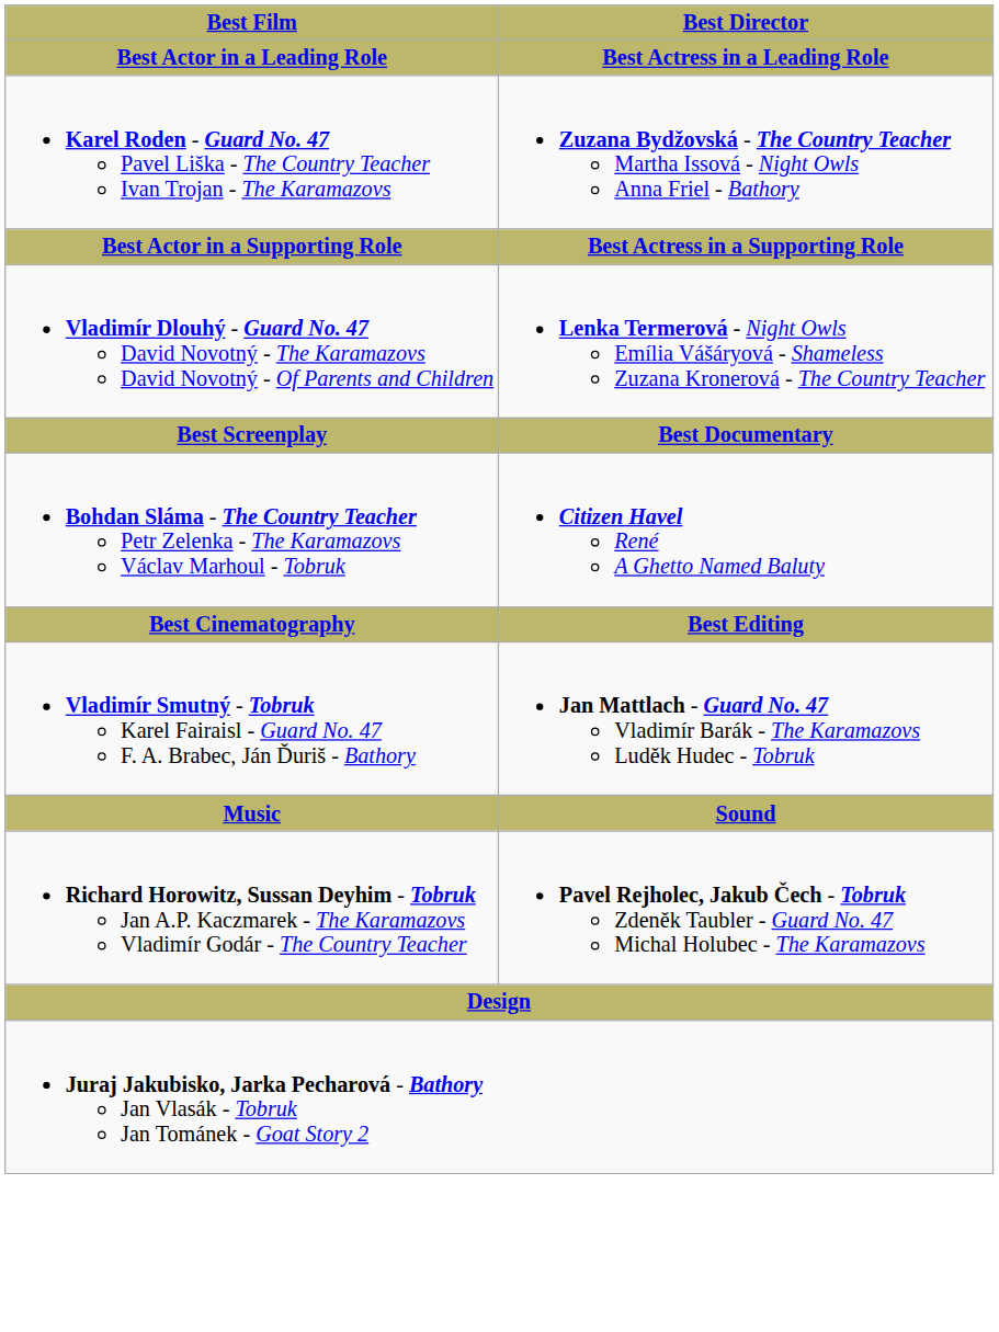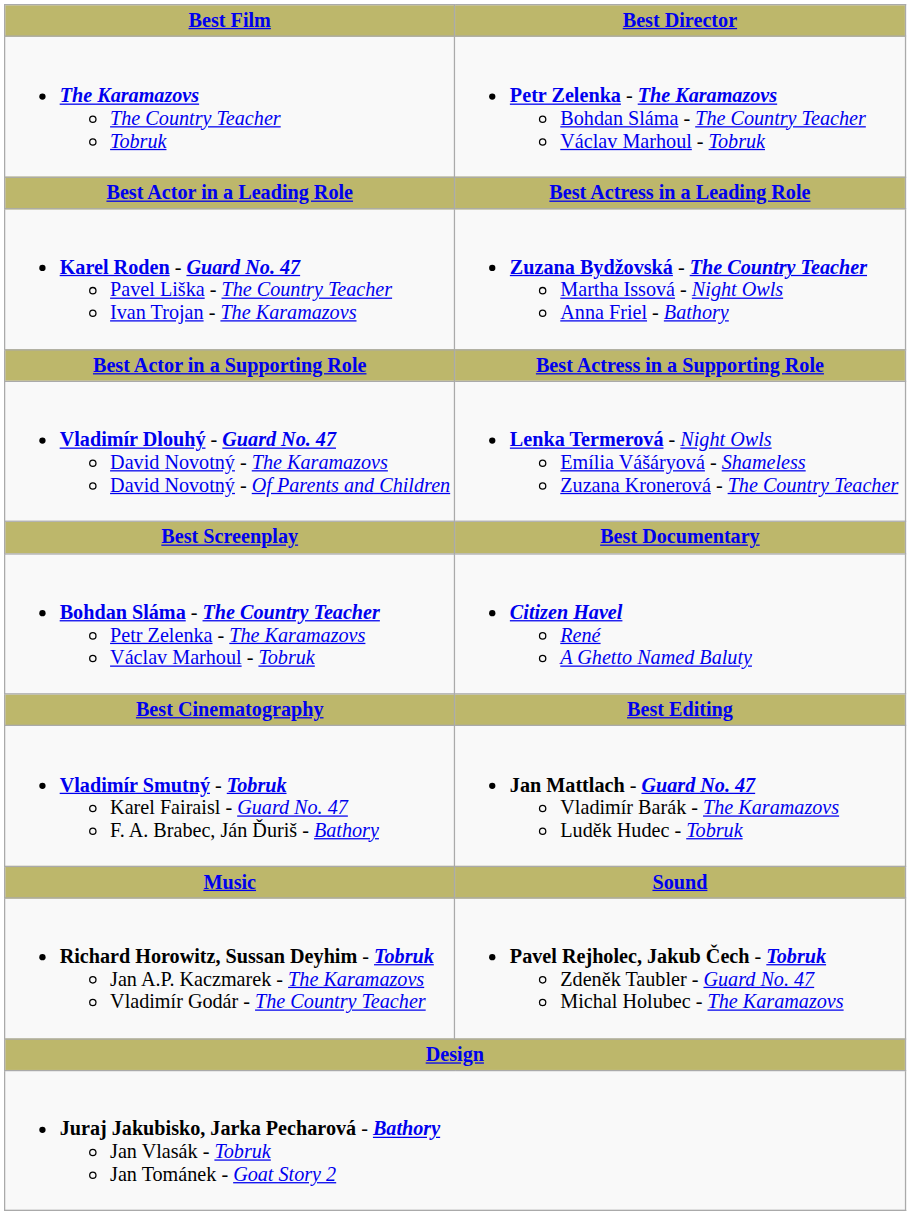+ row: The Karamazovs The Country Teacher Tobruk | Petr Zelenka - The Karamazovs Bohdan Sláma - The Country Teacher Václav Marhoul - Tobruk
